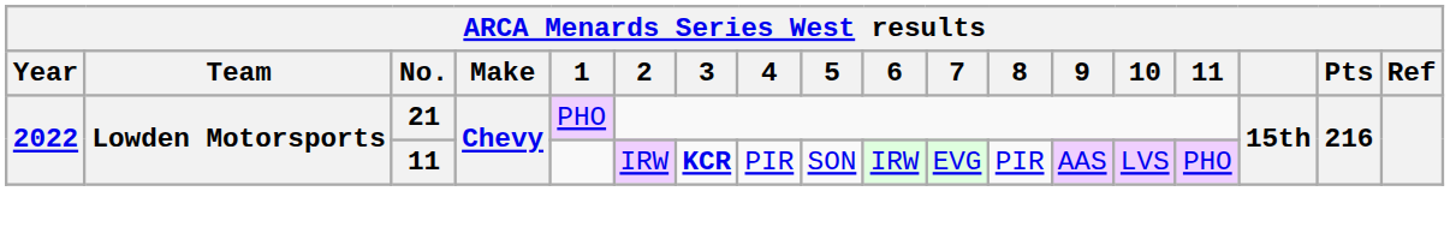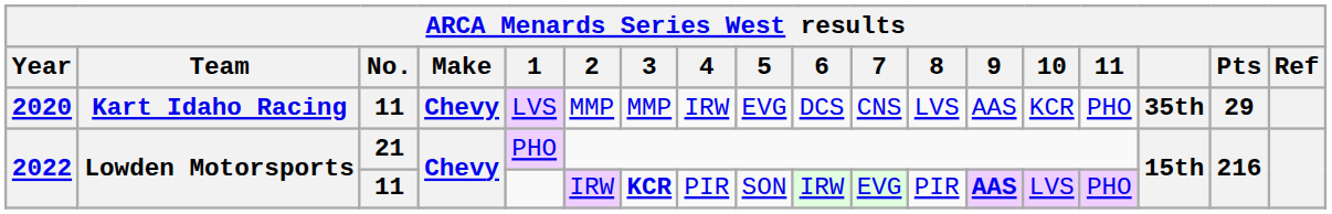+ row: 2020 | Kart Idaho Racing | 11 | Chevy | LVS | MMP | MMP | IRW | EVG | DCS | CNS | LVS | AAS | KCR | PHO | 35th | 29
2022 / 11 | 9: normal -> bold
